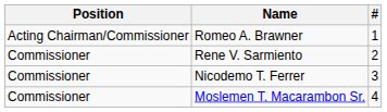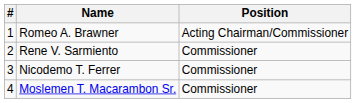columns swapped: # <-> Position
